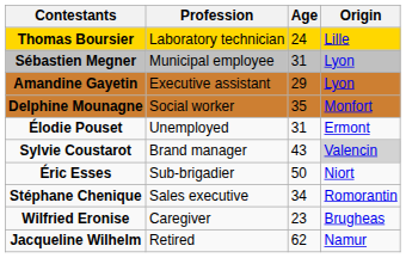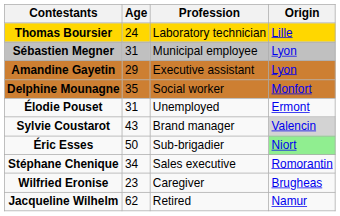columns swapped: Age <-> Profession
Éric Esses | Origin: no background -> lightgreen background
